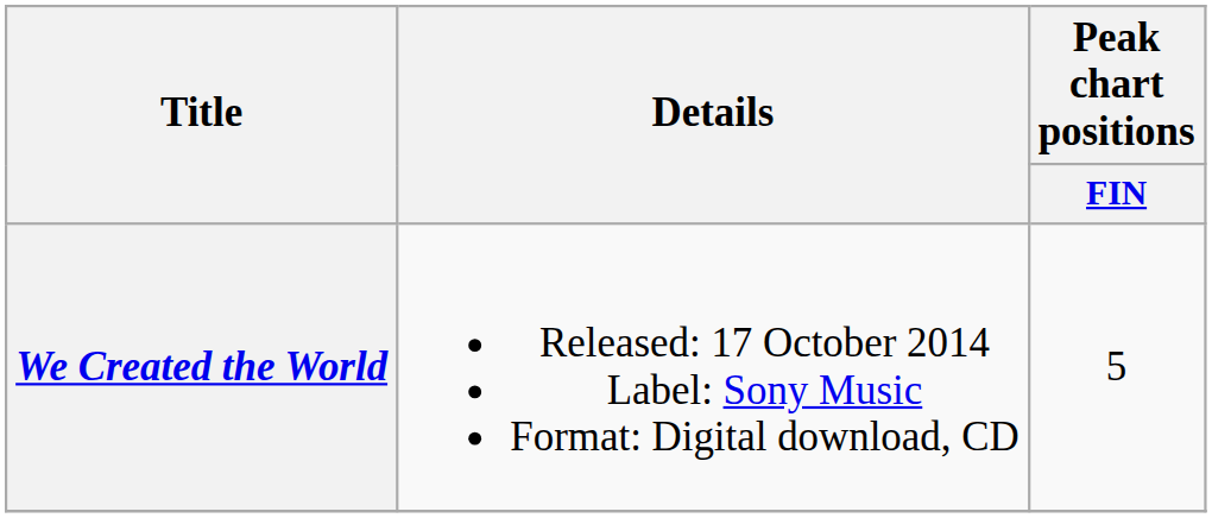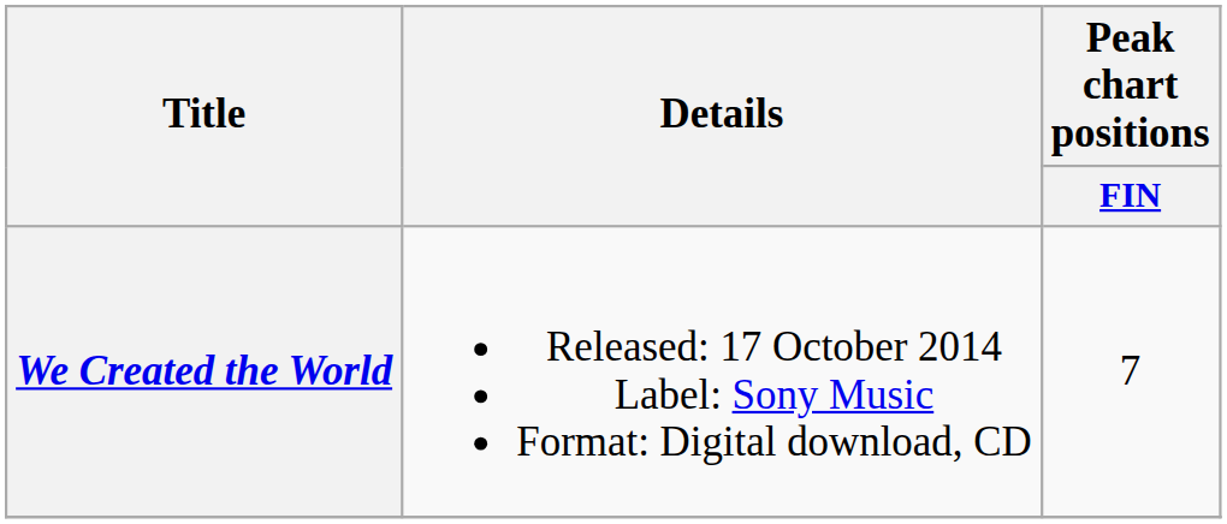We Created the World | Peak chart positions / FIN: 5 -> 7
